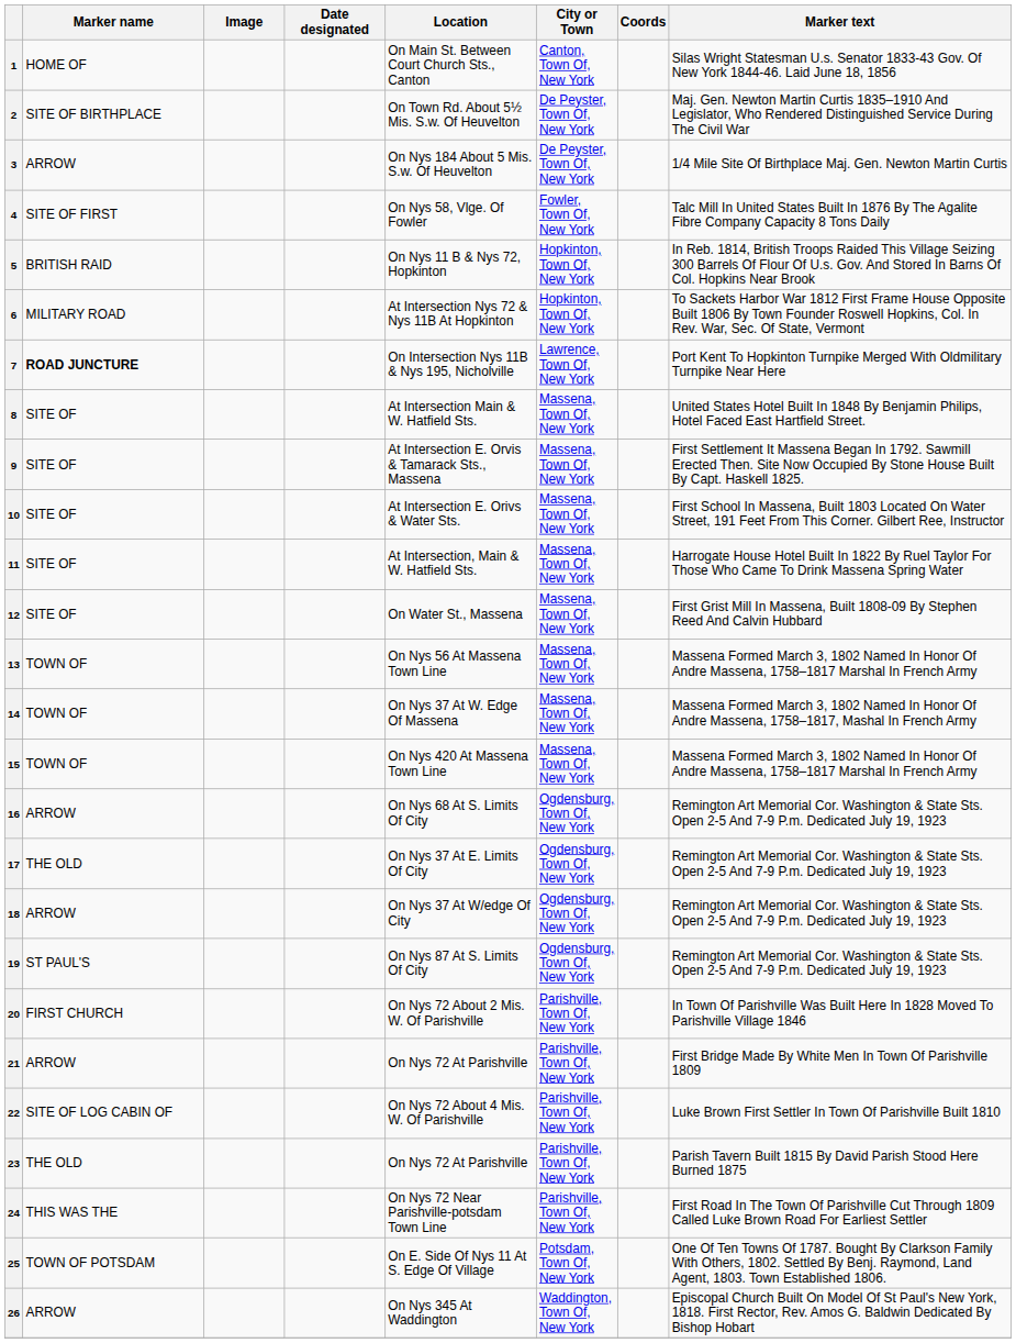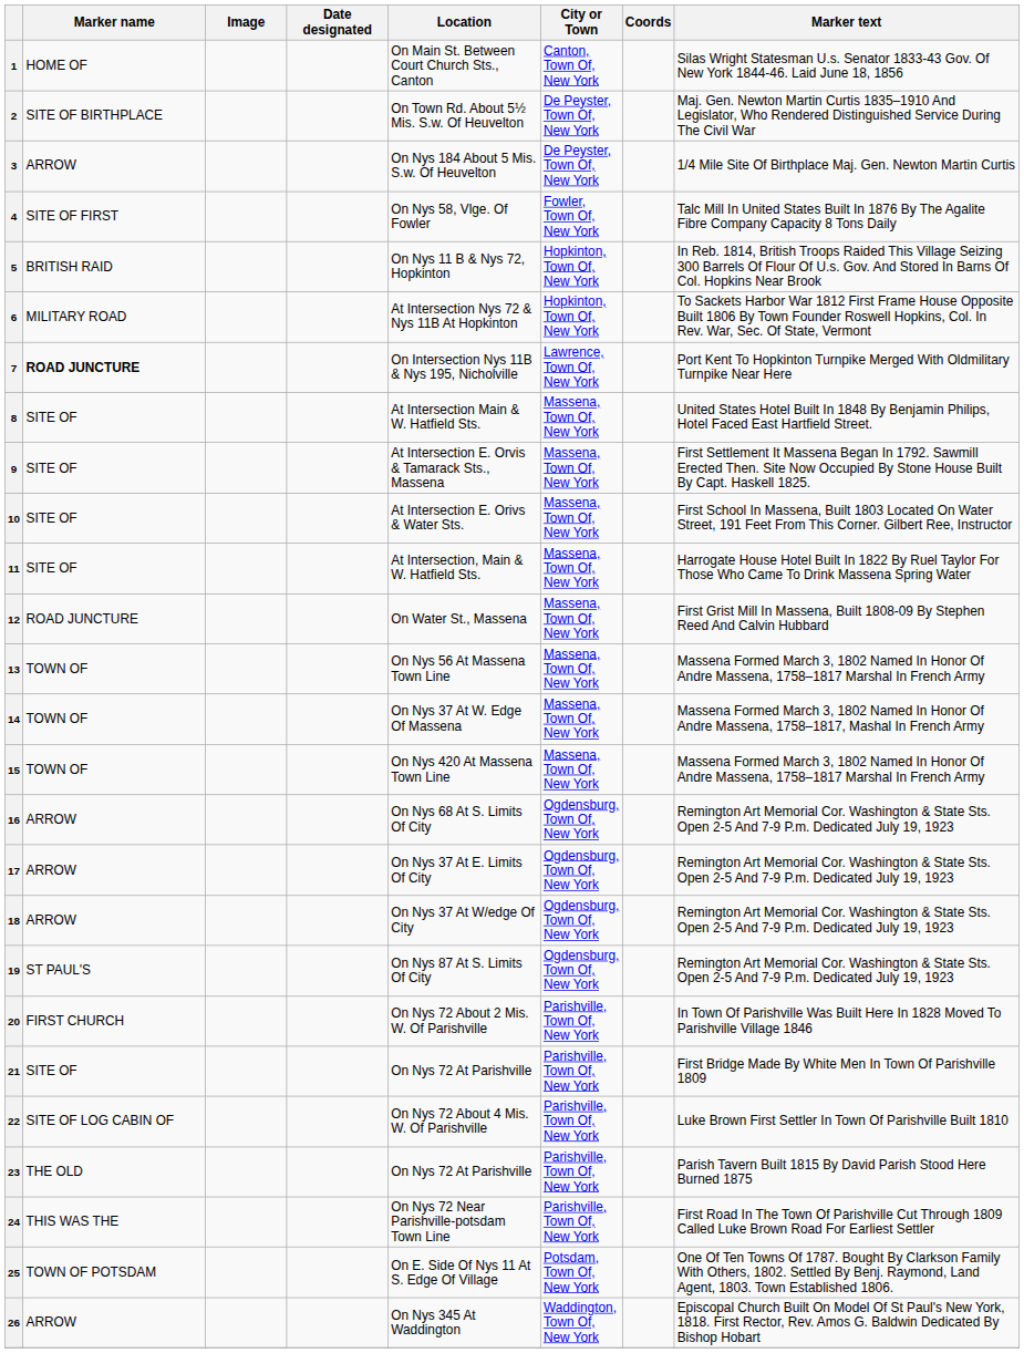12 | Marker name: SITE OF -> ROAD JUNCTURE
17 | Marker name: THE OLD -> ARROW
21 | Marker name: ARROW -> SITE OF
